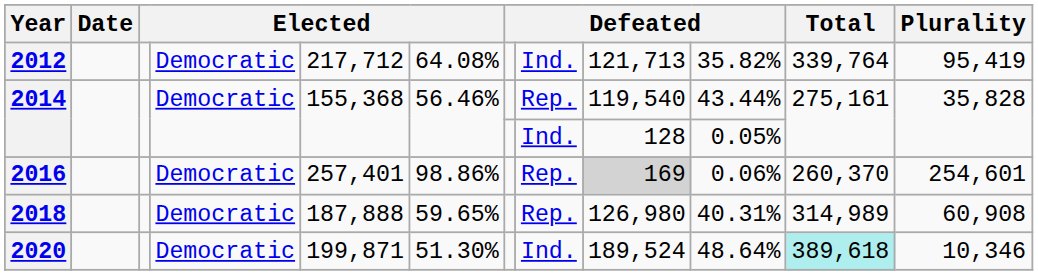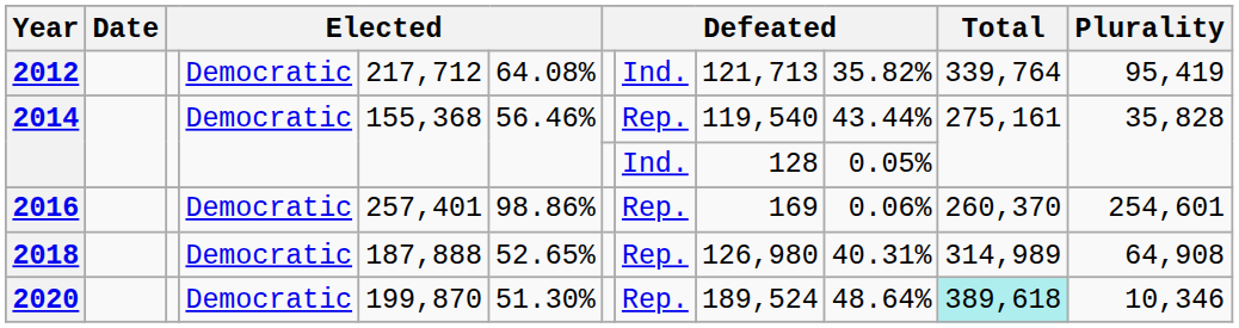2016 | column 9: lightgrey background -> no background
2018 | column 6: 59.65% -> 52.65%
2018 | Plurality: 60,908 -> 64,908
2020 | column 5: 199,871 -> 199,870
2020 | column 8: Ind. -> Rep.
